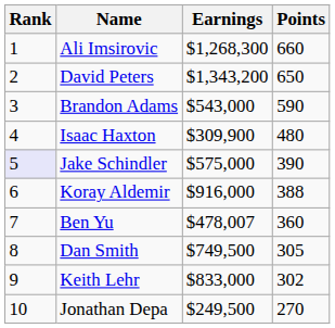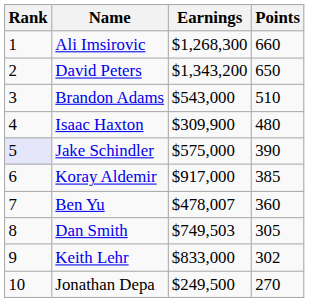Brandon Adams | Points: 590 -> 510
Koray Aldemir | Earnings: $916,000 -> $917,000
Koray Aldemir | Points: 388 -> 385
Dan Smith | Earnings: $749,500 -> $749,503
